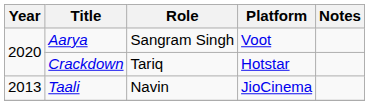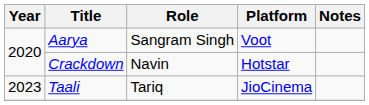Crackdown | Role: Tariq -> Navin
Taali | Year: 2013 -> 2023
Taali | Role: Navin -> Tariq
